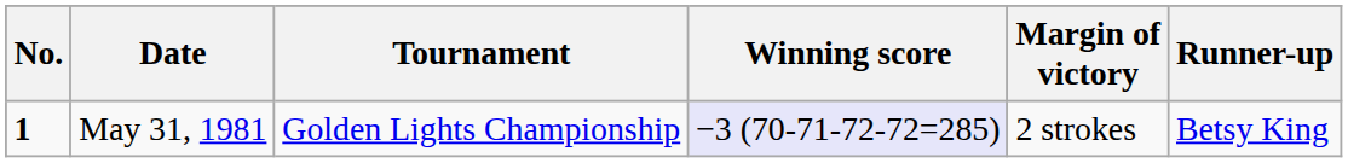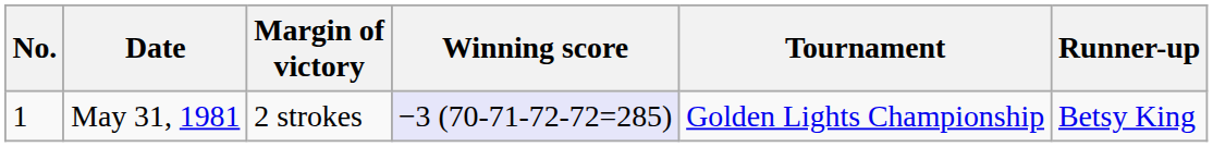columns swapped: Tournament <-> Margin of victory
May 31, 1981 | No.: bold -> normal
